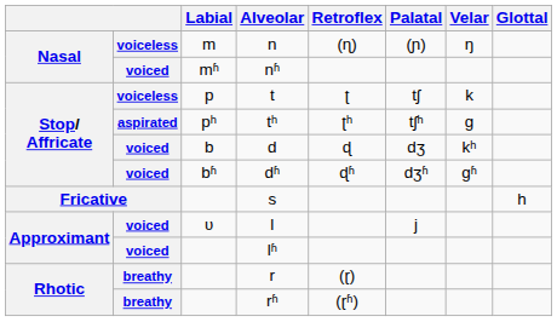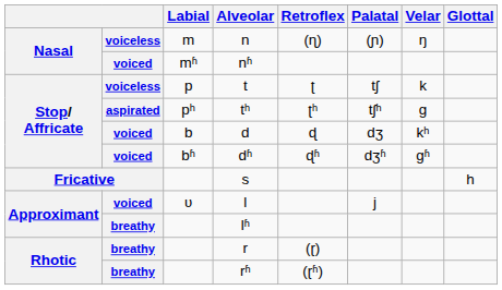lʱ | column 2: voiced -> breathy
